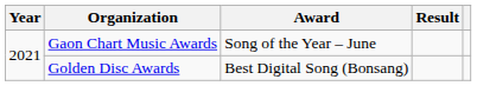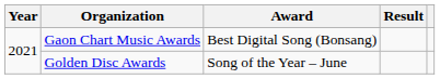Gaon Chart Music Awards | Award: Song of the Year – June -> Best Digital Song (Bonsang)
Golden Disc Awards | Award: Best Digital Song (Bonsang) -> Song of the Year – June
